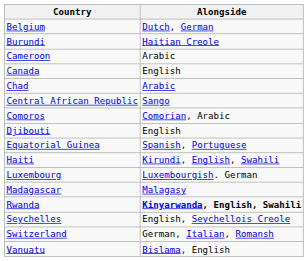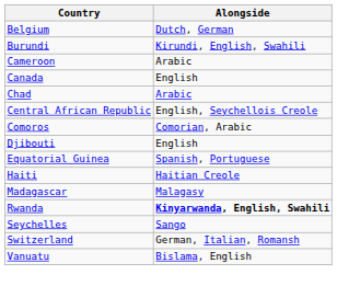Burundi | Alongside: Haitian Creole -> Kirundi, English, Swahili
Central African Republic | Alongside: Sango -> English, Seychellois Creole
Haiti | Alongside: Kirundi, English, Swahili -> Haitian Creole
- row: Luxembourg | Luxembourgish. German
Seychelles | Alongside: English, Seychellois Creole -> Sango
